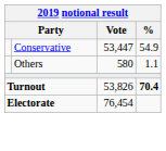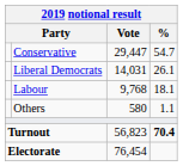Conservative | Vote: 53,447 -> 29,447
Conservative | %: 54.9 -> 54.7
+ row: Liberal Democrats | 14,031 | 26.1
+ row: Labour | 9,768 | 18.1
Turnout | Vote: 53,826 -> 56,823
